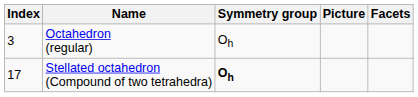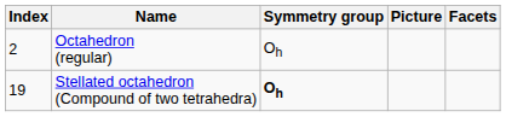Octahedron (regular) | Index: 3 -> 2
Stellated octahedron (Compound of two tetrahedra) | Index: 17 -> 19
